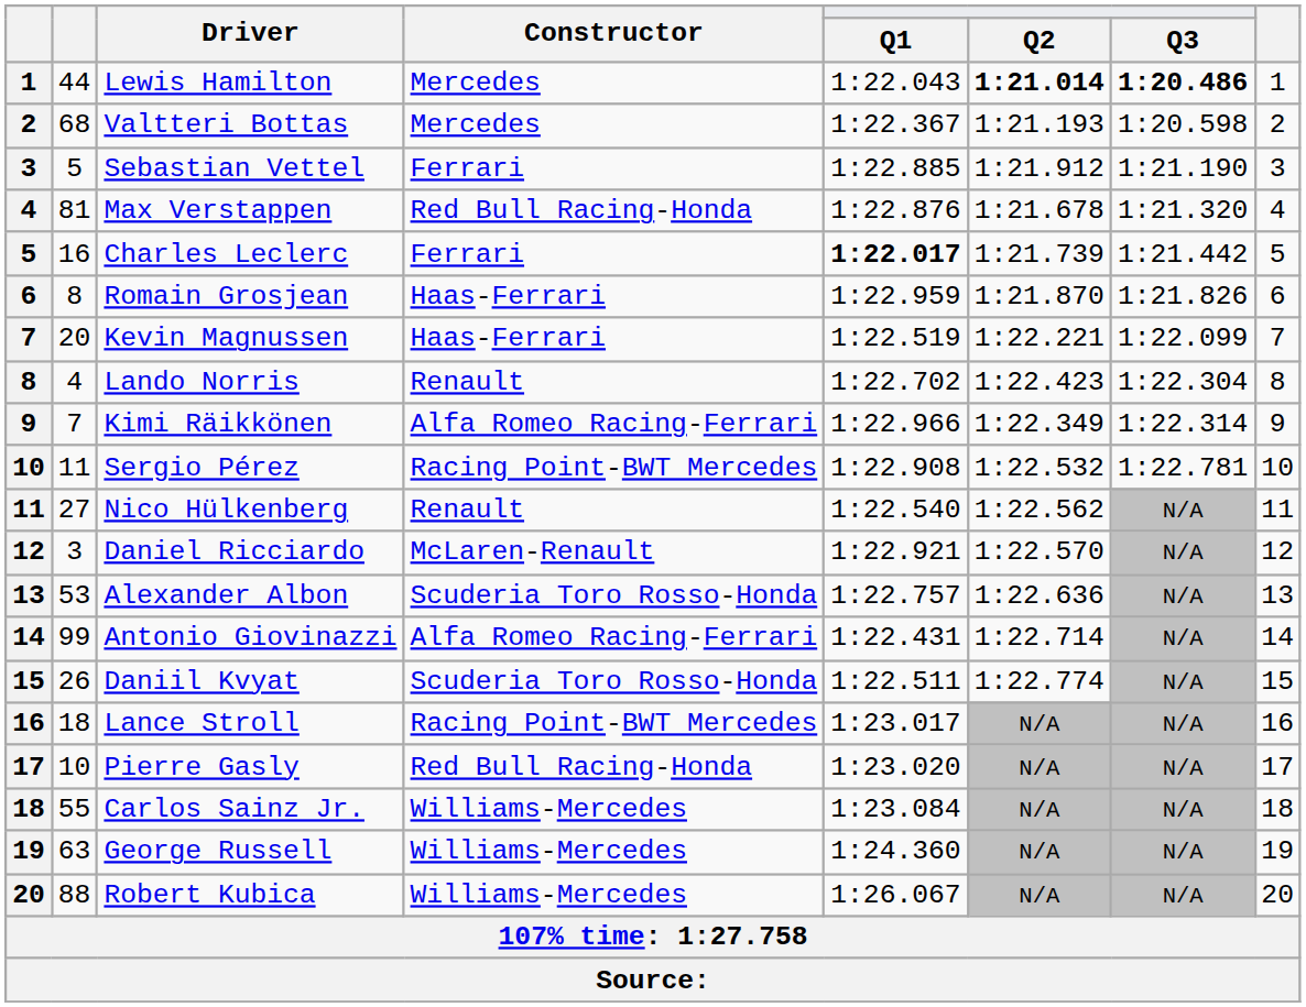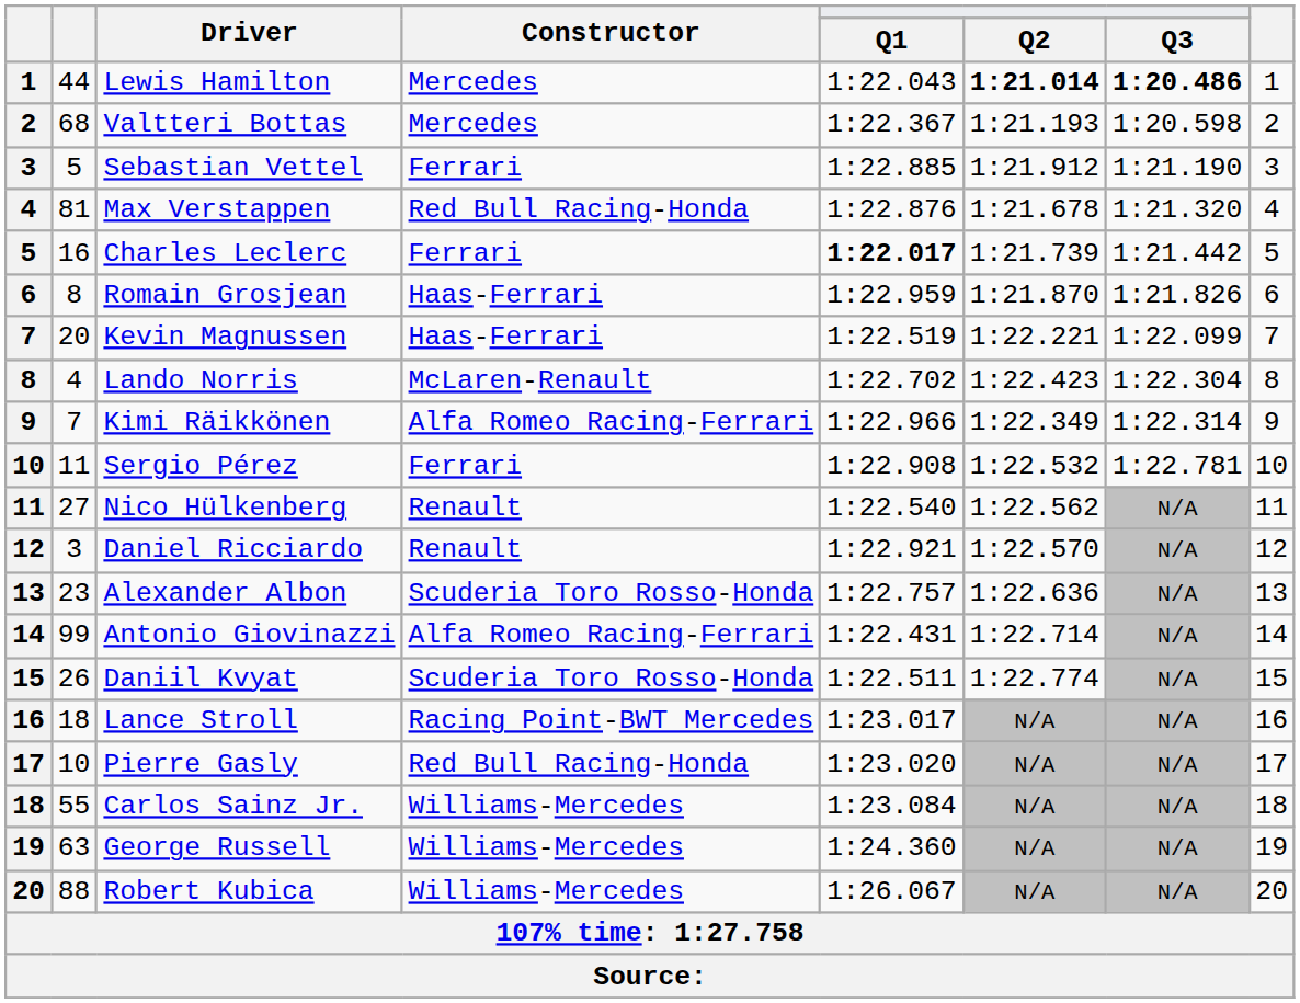Lando Norris | Constructor: Renault -> McLaren-Renault
Sergio Pérez | Constructor: Racing Point-BWT Mercedes -> Ferrari
Daniel Ricciardo | Constructor: McLaren-Renault -> Renault
Alexander Albon | column 2: 53 -> 23
